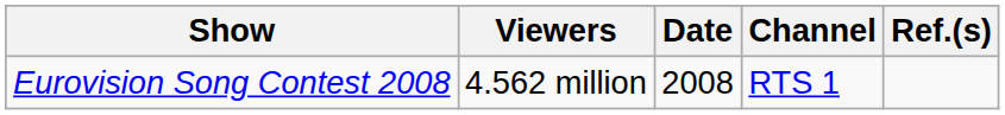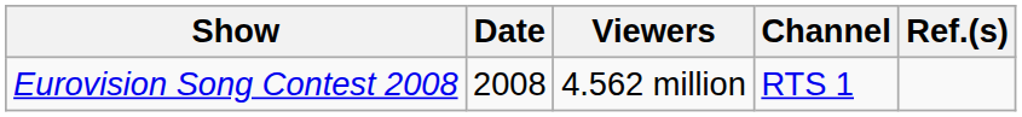columns swapped: Viewers <-> Date
